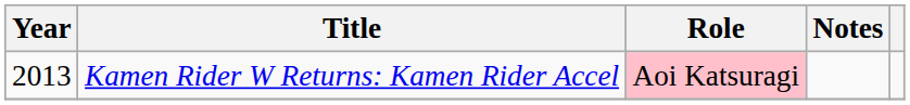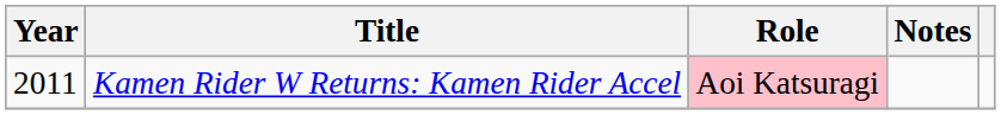Kamen Rider W Returns: Kamen Rider Accel | Year: 2013 -> 2011
